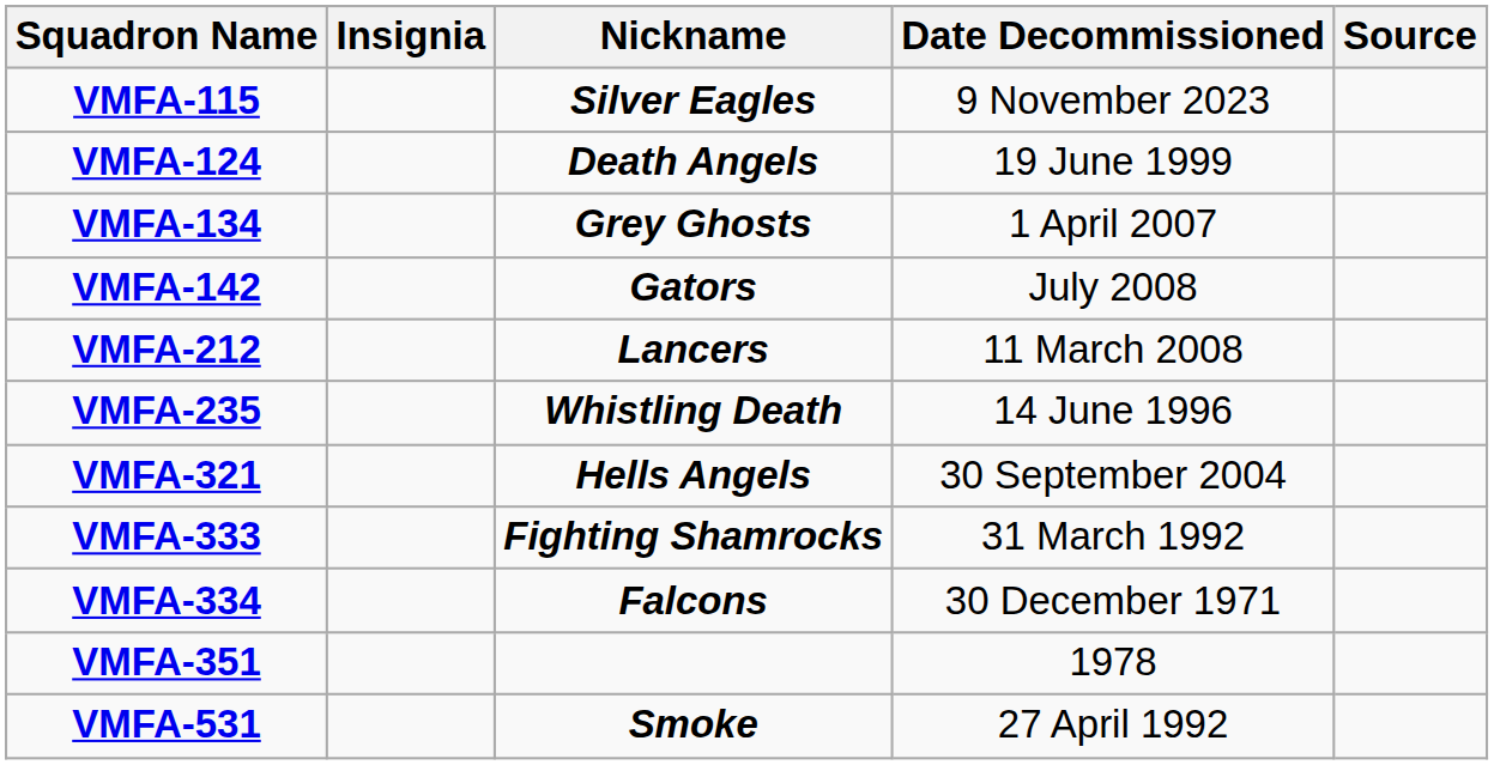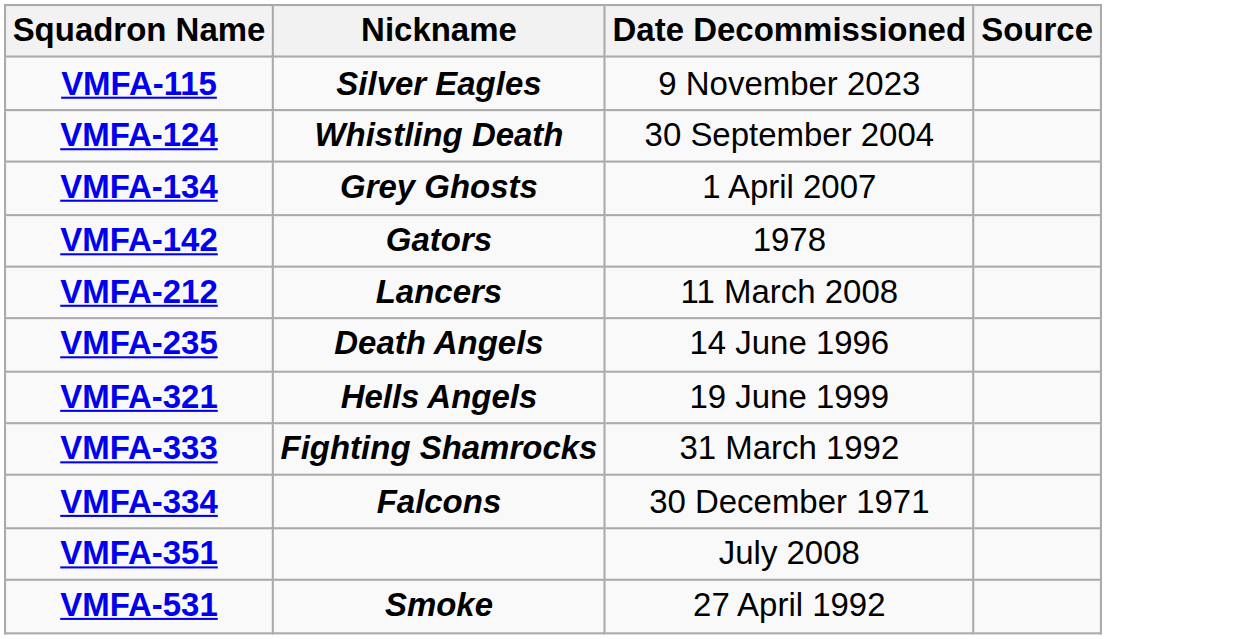- column: Insignia
VMFA-124 | Nickname: Death Angels -> Whistling Death
VMFA-124 | Date Decommissioned: 19 June 1999 -> 30 September 2004
VMFA-142 | Date Decommissioned: July 2008 -> 1978
VMFA-235 | Nickname: Whistling Death -> Death Angels
VMFA-321 | Date Decommissioned: 30 September 2004 -> 19 June 1999
VMFA-351 | Date Decommissioned: 1978 -> July 2008
